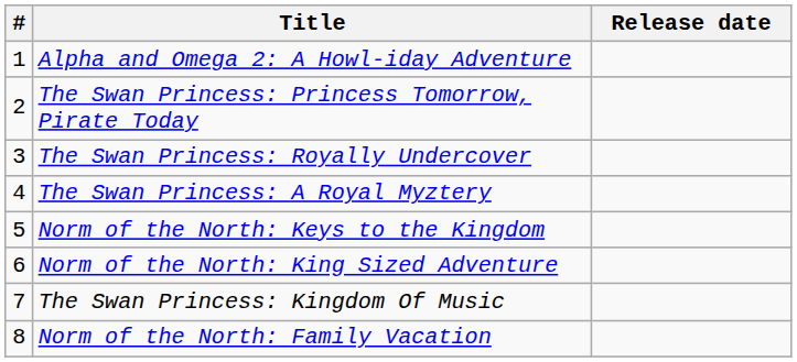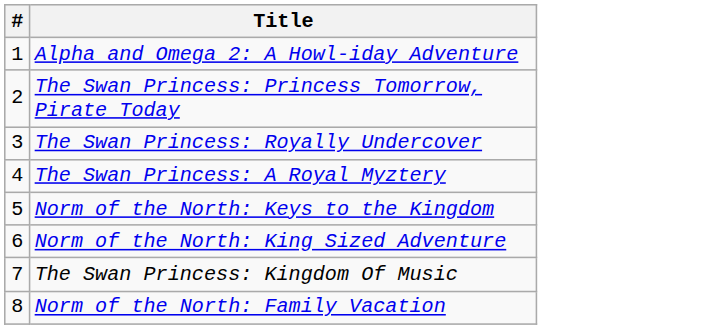- column: Release date
